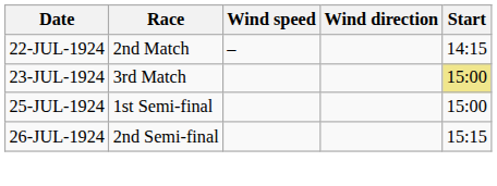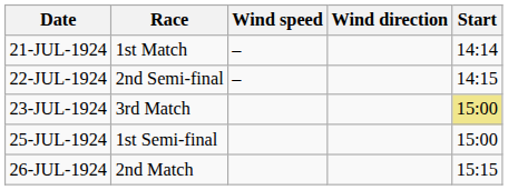+ row: 21-JUL-1924 | 1st Match | – | 14:14
22-JUL-1924 | Race: 2nd Match -> 2nd Semi-final
26-JUL-1924 | Race: 2nd Semi-final -> 2nd Match
